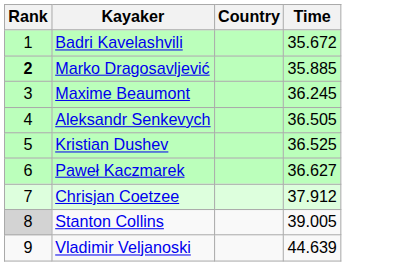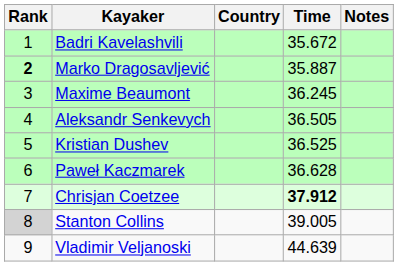+ column: Notes
Marko Dragosavljević | Time: 35.885 -> 35.887
Paweł Kaczmarek | Time: 36.627 -> 36.628
Chrisjan Coetzee | Time: normal -> bold
